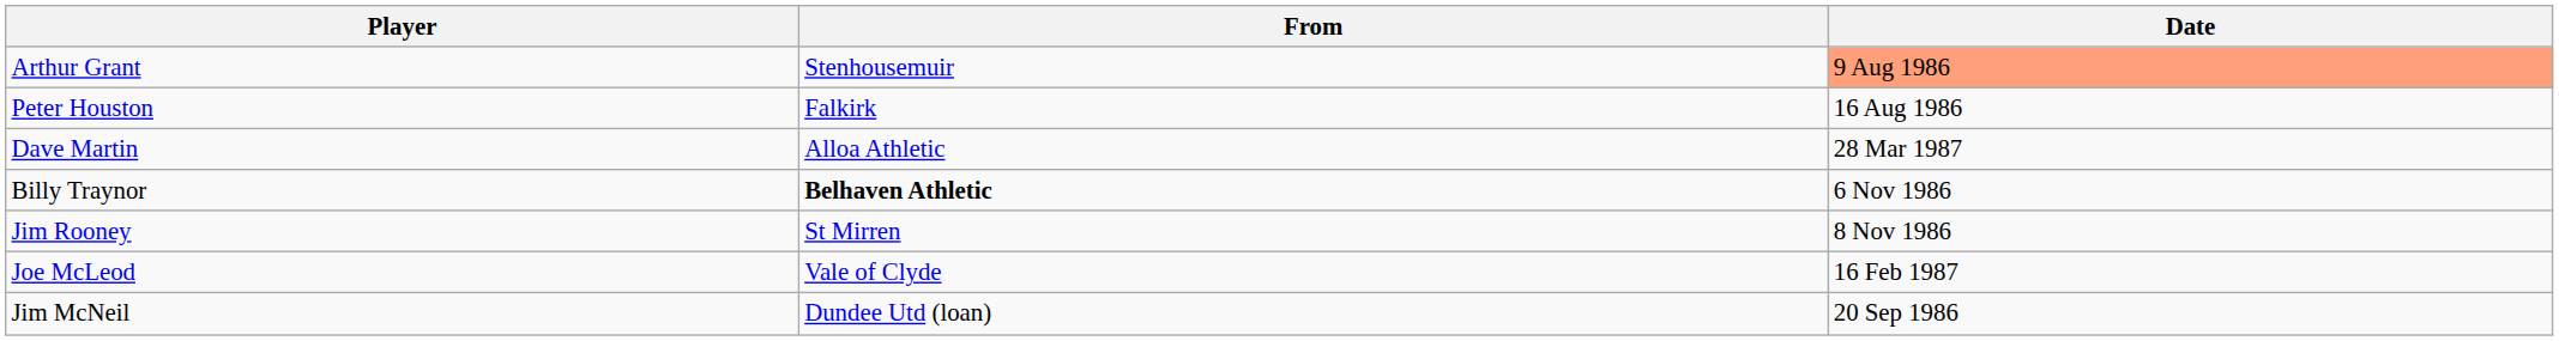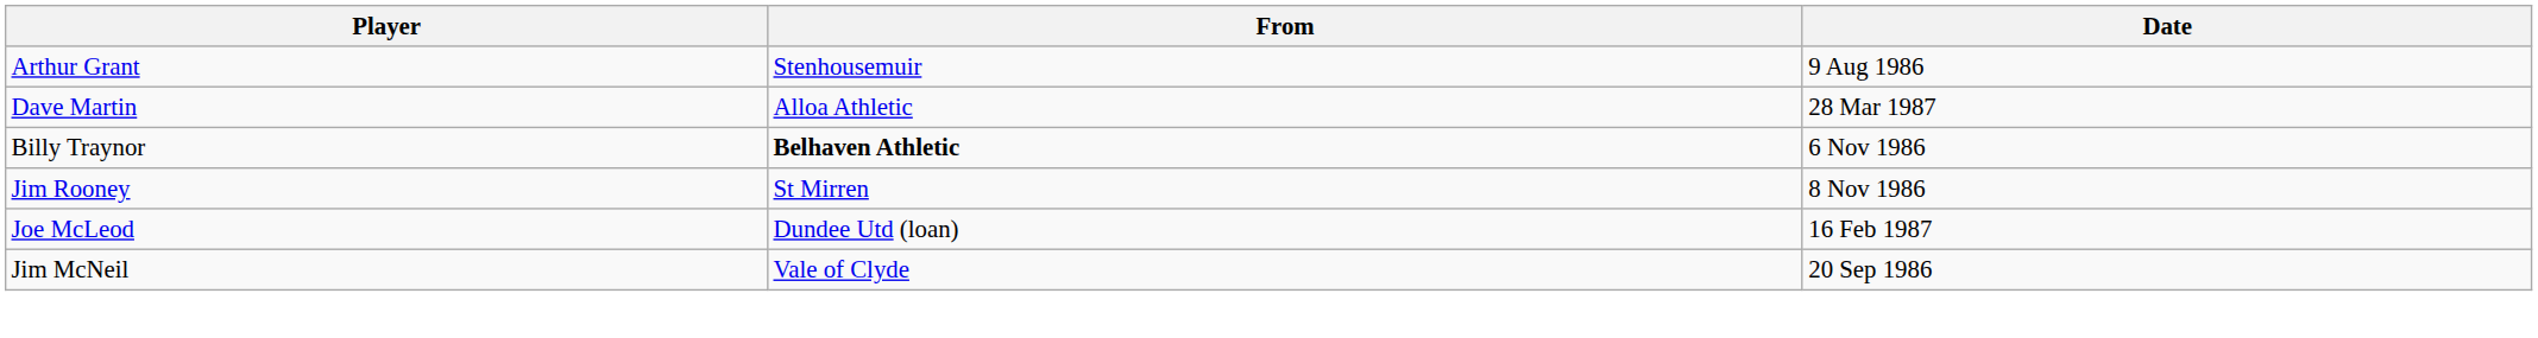Arthur Grant | Date: lightsalmon background -> no background
- row: Peter Houston | Falkirk | 16 Aug 1986
Joe McLeod | From: Vale of Clyde -> Dundee Utd (loan)
Jim McNeil | From: Dundee Utd (loan) -> Vale of Clyde
